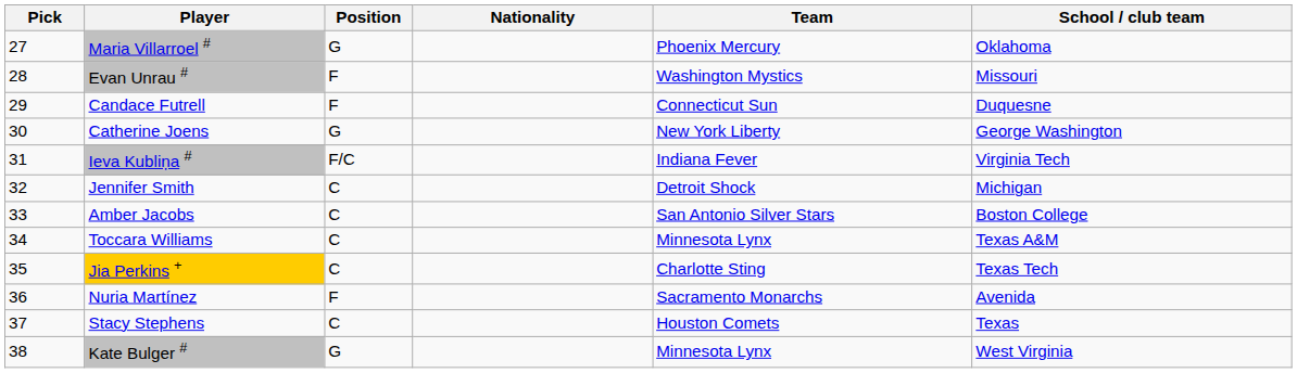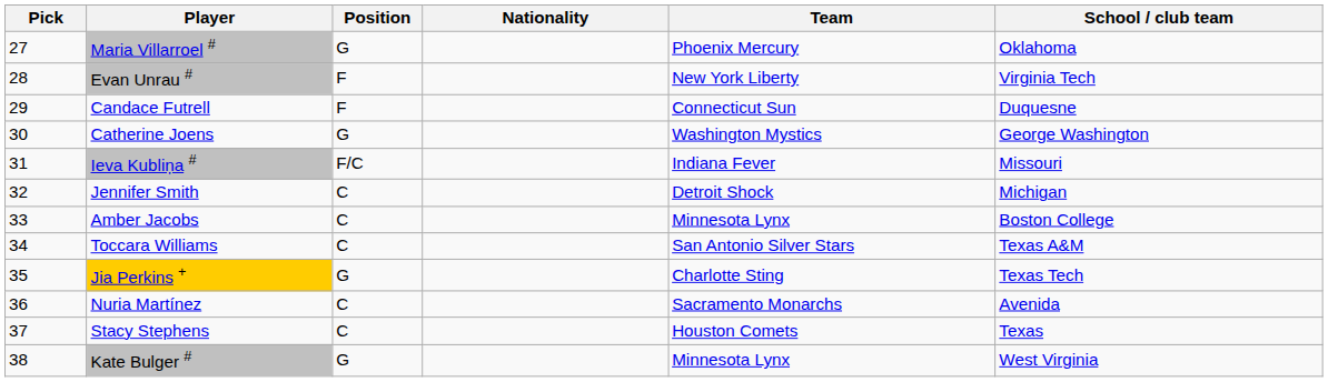Evan Unrau # | Team: Washington Mystics -> New York Liberty
Evan Unrau # | School / club team: Missouri -> Virginia Tech
Catherine Joens | Team: New York Liberty -> Washington Mystics
Ieva Kubliņa # | School / club team: Virginia Tech -> Missouri
Amber Jacobs | Team: San Antonio Silver Stars -> Minnesota Lynx
Toccara Williams | Team: Minnesota Lynx -> San Antonio Silver Stars
Jia Perkins + | Position: C -> G
Nuria Martínez | Position: F -> C
